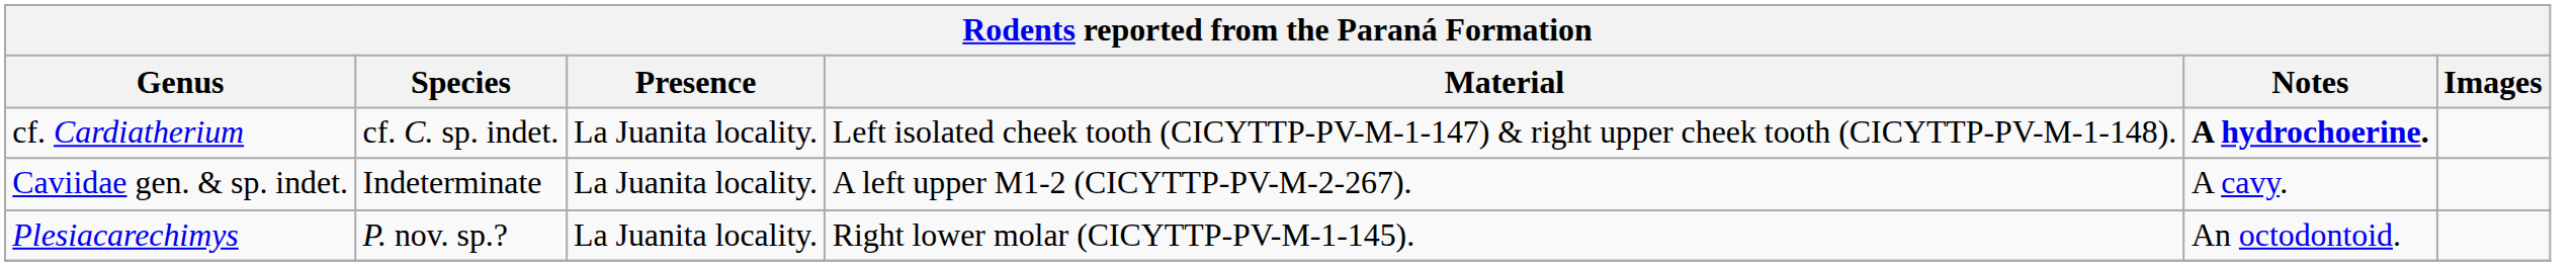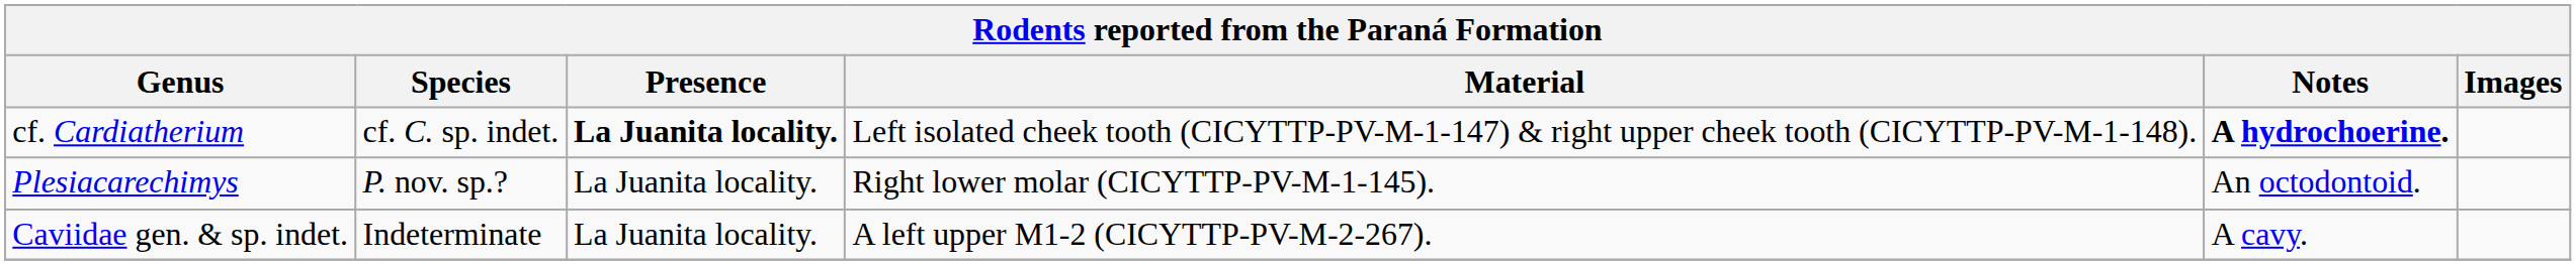cf. Cardiatherium | Presence: normal -> bold
rows swapped: Caviidae gen. & sp. indet. <-> Plesiacarechimys
